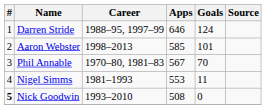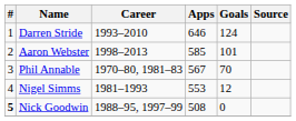Darren Stride | Career: 1988–95, 1997–99 -> 1993–2010
Nigel Simms | Goals: 11 -> 12
Nick Goodwin | Career: 1993–2010 -> 1988–95, 1997–99
